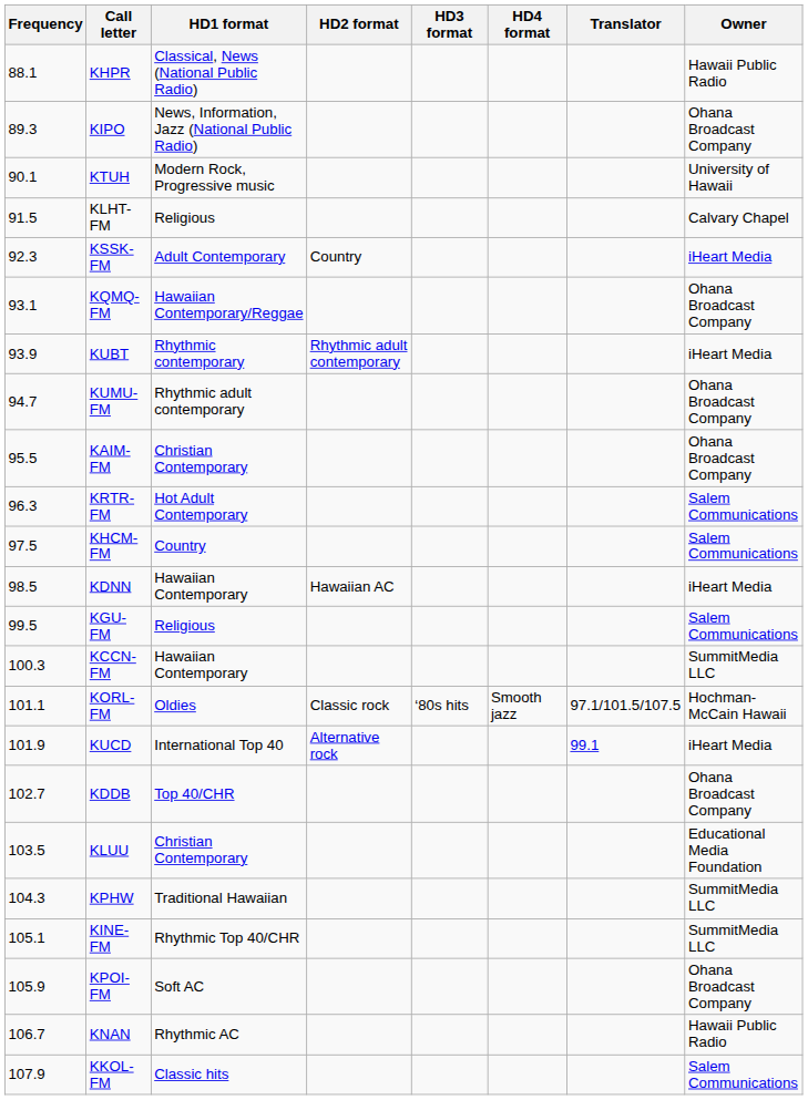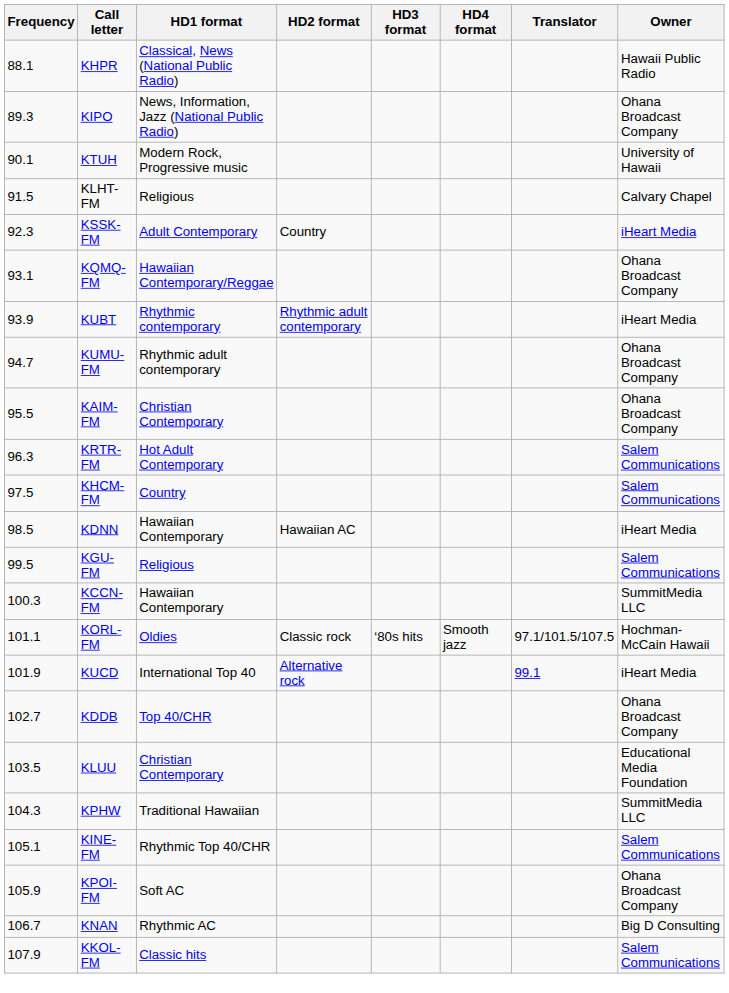KINE-FM | Owner: SummitMedia LLC -> Salem Communications
KNAN | Owner: Hawaii Public Radio -> Big D Consulting
